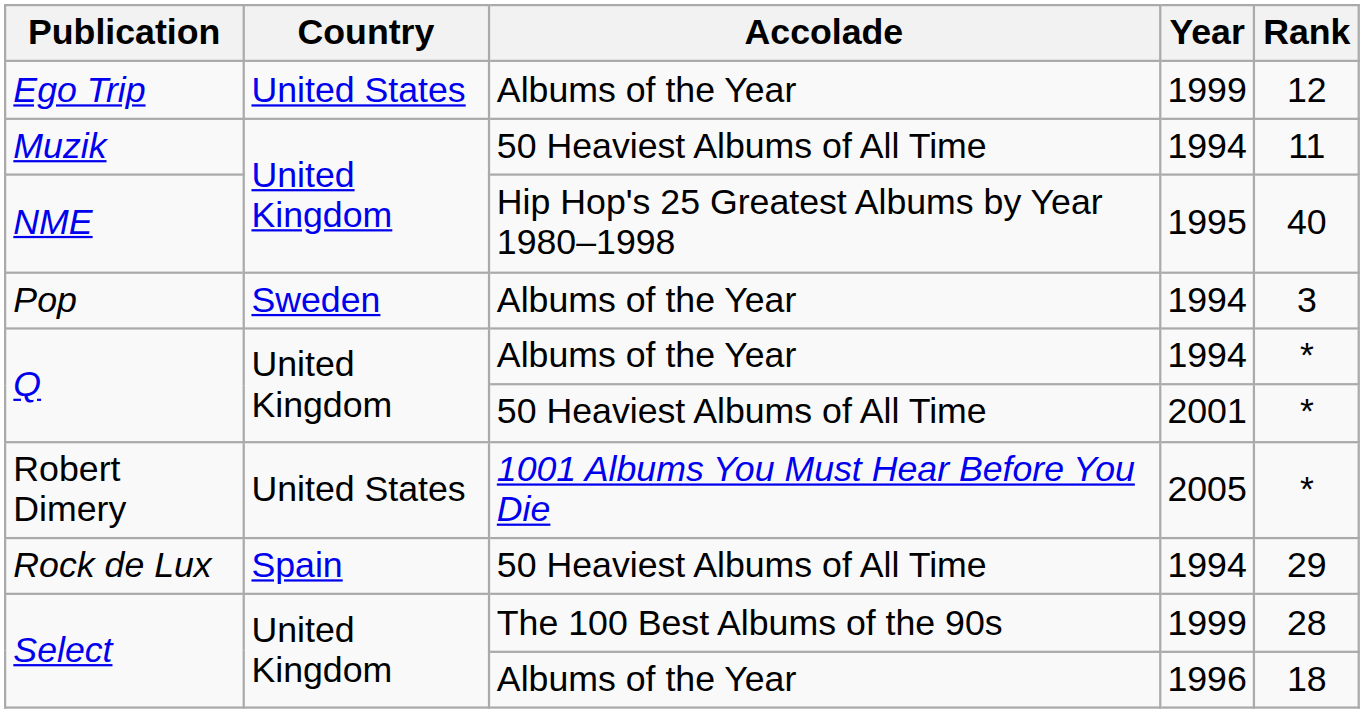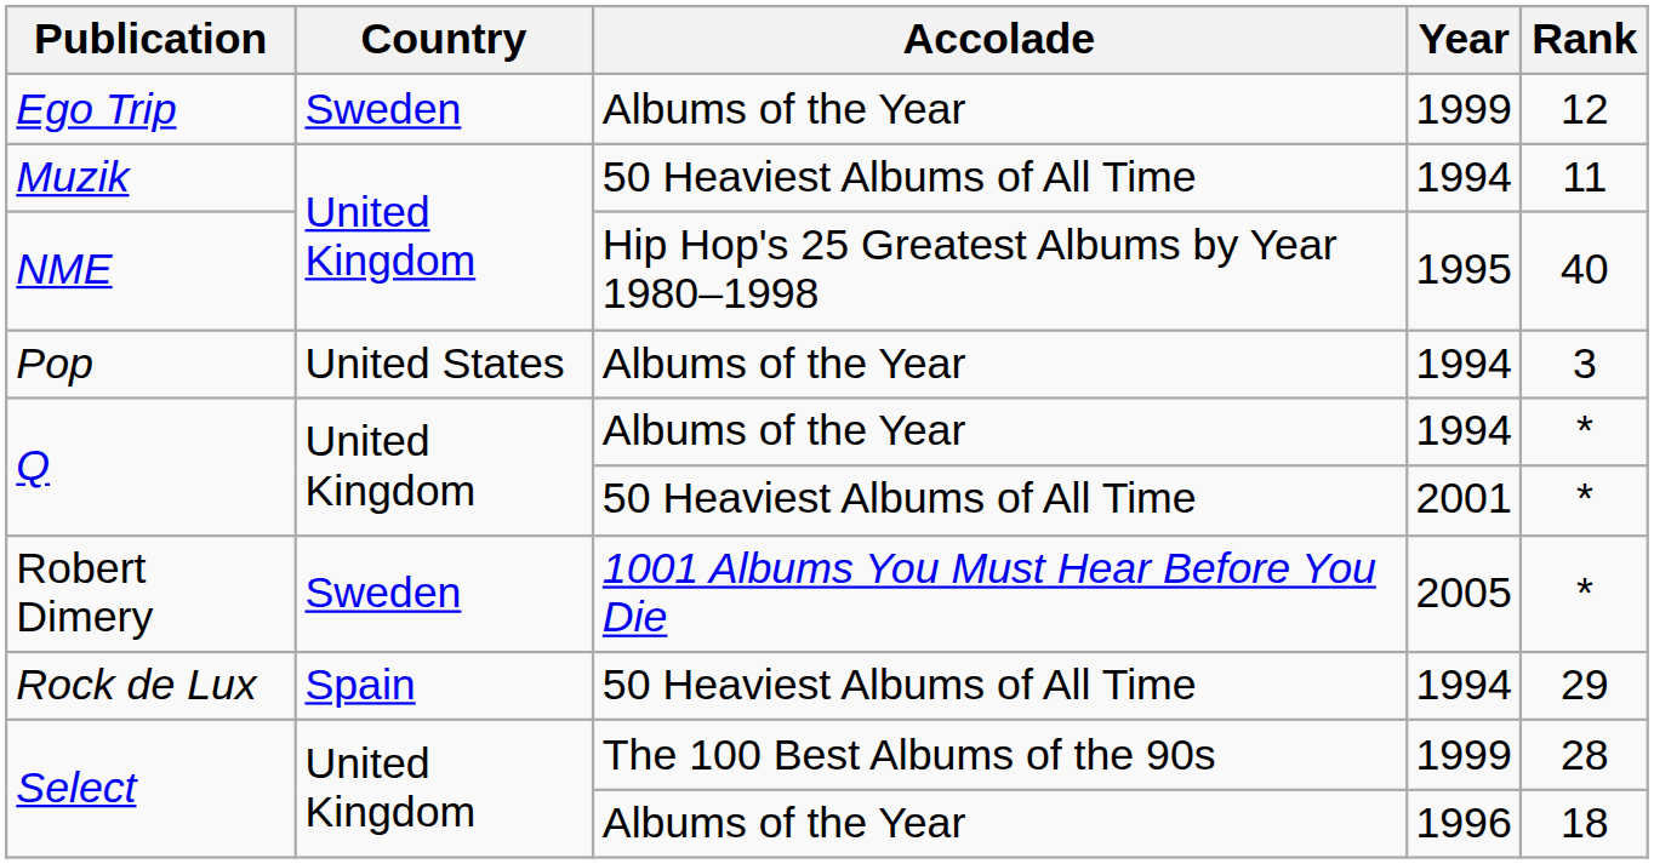Ego Trip | Country: United States -> Sweden
Pop | Country: Sweden -> United States
Robert Dimery | Country: United States -> Sweden
